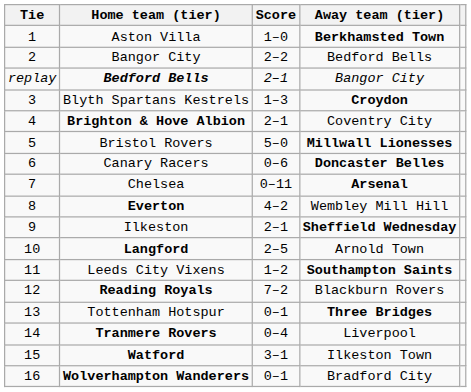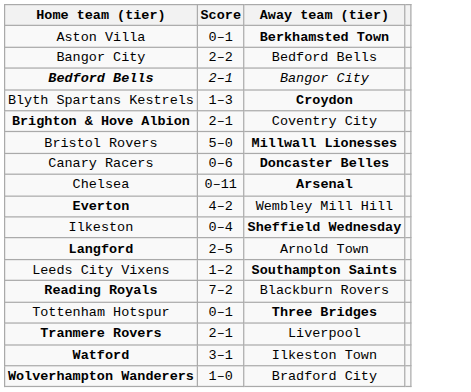- column: Tie | 1 | 2 | replay | 3 | 4 | 5 | 6 | 7 | 8 | 9 | 10 | 11 | 12 | 13 | 14 | 15 | 16
Aston Villa | Score: 1–0 -> 0–1
Ilkeston | Score: 2–1 -> 0–4
Tranmere Rovers | Score: 0–4 -> 2–1
Wolverhampton Wanderers | Score: 0–1 -> 1–0
